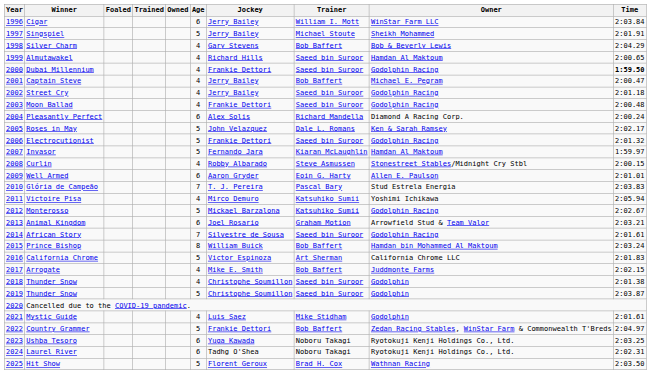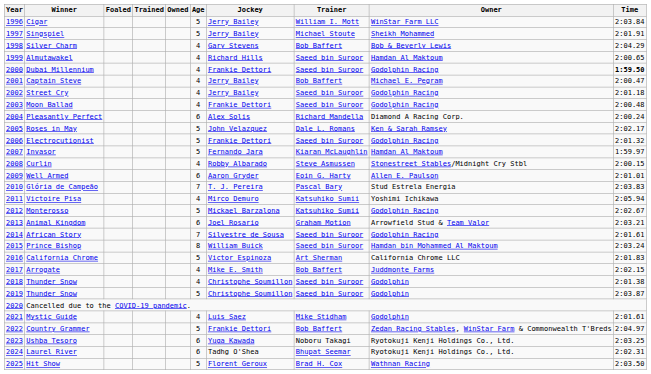Cigar | Age: 6 -> 5
Prince Bishop | Trainer: Bob Baffert -> Saeed bin Suroor
Laurel River | Trainer: Noboru Takagi -> Bhupat Seemar
